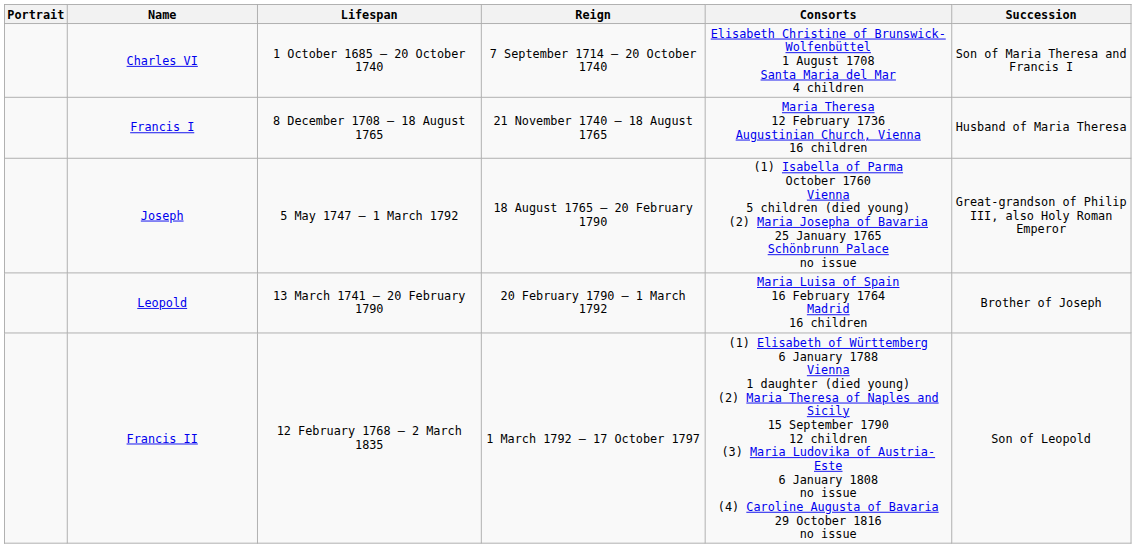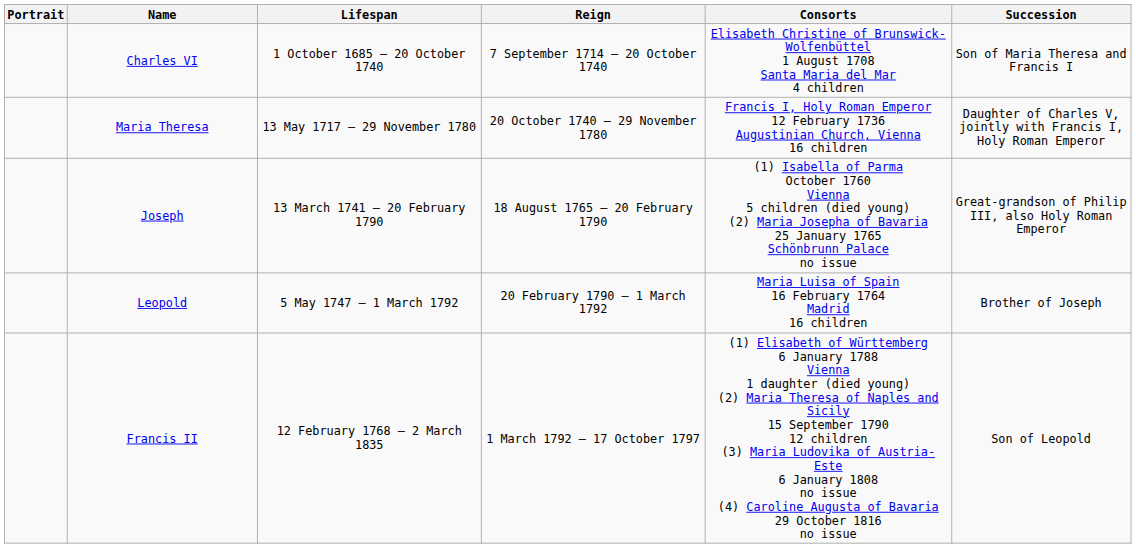+ row: Maria Theresa | 13 May 1717 – 29 November 1780 | 20 October 1740 – 29 November 1780 | Francis I, Holy Roman Emperor 12 February 1736 Augustinian Church, Vienna 16 children | Daughter of Charles V, jointly with Francis I, Holy Roman Emperor
- row: Francis I | 8 December 1708 – 18 August 1765 | 21 November 1740 – 18 August 1765 | Maria Theresa 12 February 1736 Augustinian Church, Vienna 16 children | Husband of Maria Theresa
Joseph | Lifespan: 5 May 1747 – 1 March 1792 -> 13 March 1741 – 20 February 1790
Leopold | Lifespan: 13 March 1741 – 20 February 1790 -> 5 May 1747 – 1 March 1792
